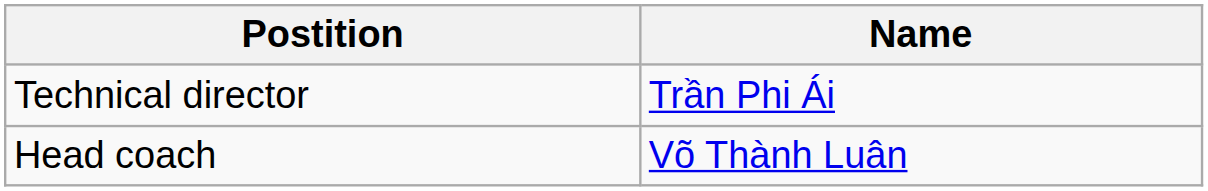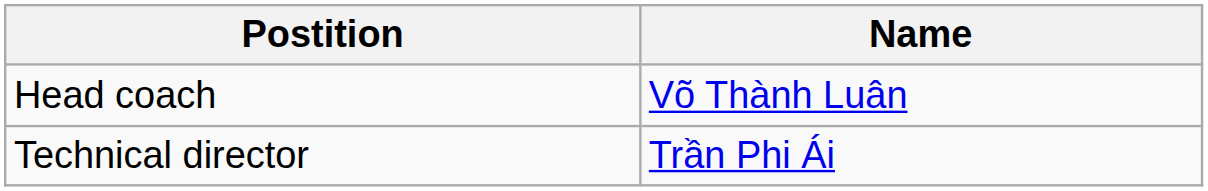rows swapped: Head coach <-> Technical director
